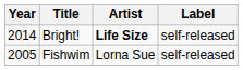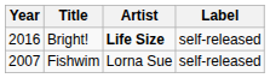Bright! | Year: 2014 -> 2016
Fishwim | Year: 2005 -> 2007
